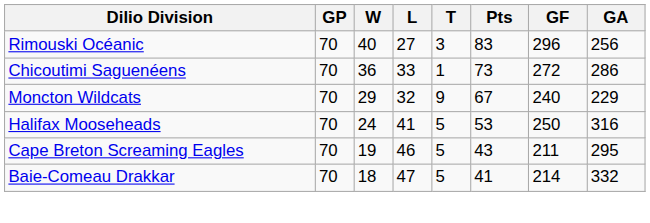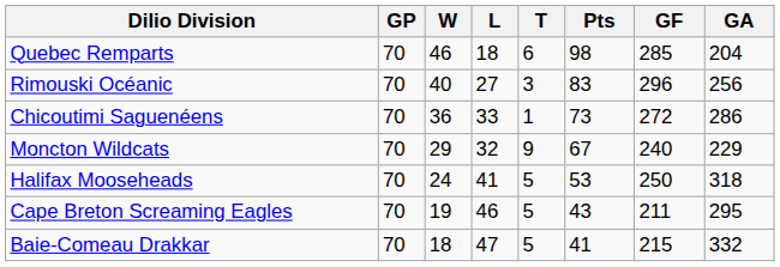+ row: Quebec Remparts | 70 | 46 | 18 | 6 | 98 | 285 | 204
Halifax Mooseheads | GA: 316 -> 318
Baie-Comeau Drakkar | GF: 214 -> 215
